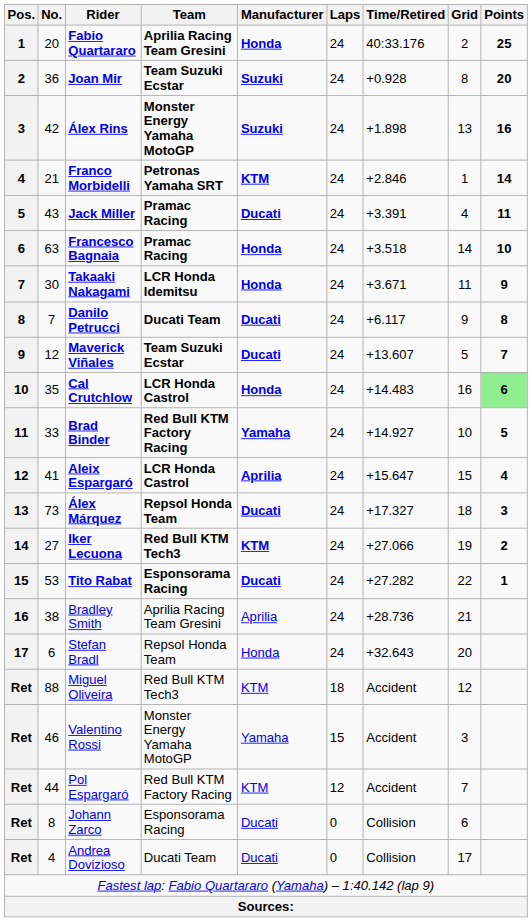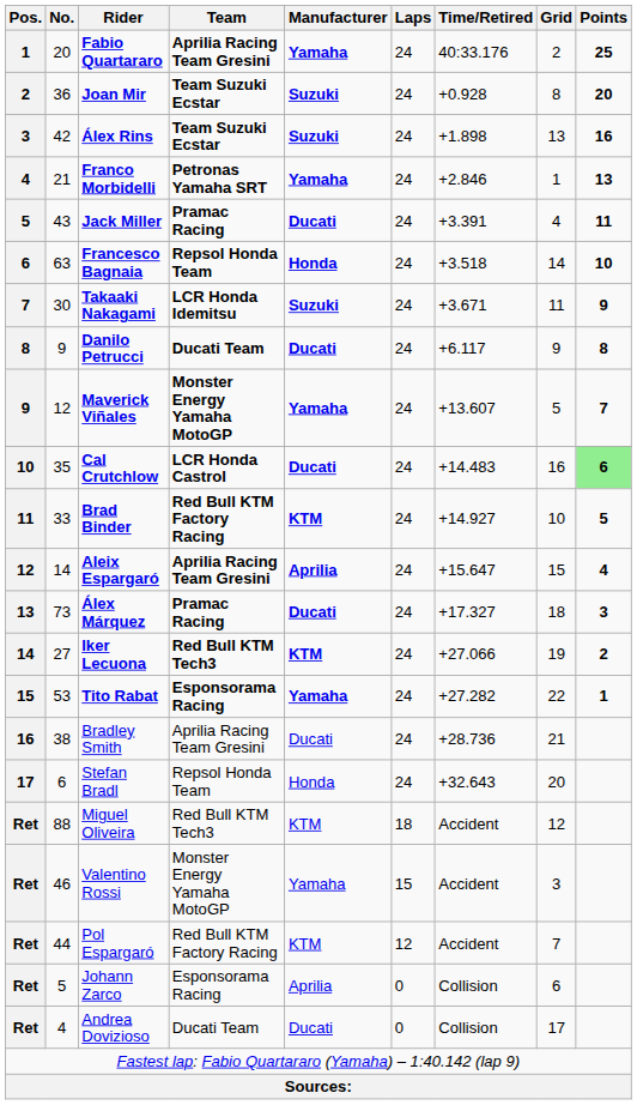Fabio Quartararo | Manufacturer: Honda -> Yamaha
Álex Rins | Team: Monster Energy Yamaha MotoGP -> Team Suzuki Ecstar
Franco Morbidelli | Manufacturer: KTM -> Yamaha
Franco Morbidelli | Points: 14 -> 13
Francesco Bagnaia | Team: Pramac Racing -> Repsol Honda Team
Takaaki Nakagami | Manufacturer: Honda -> Suzuki
Danilo Petrucci | No.: 7 -> 9
Maverick Viñales | Team: Team Suzuki Ecstar -> Monster Energy Yamaha MotoGP
Maverick Viñales | Manufacturer: Ducati -> Yamaha
Cal Crutchlow | Manufacturer: Honda -> Ducati
Brad Binder | Manufacturer: Yamaha -> KTM
Aleix Espargaró | No.: 41 -> 14
Aleix Espargaró | Team: LCR Honda Castrol -> Aprilia Racing Team Gresini
Álex Márquez | Team: Repsol Honda Team -> Pramac Racing
Tito Rabat | Manufacturer: Ducati -> Yamaha
Bradley Smith | Manufacturer: Aprilia -> Ducati
Johann Zarco | No.: 8 -> 5
Johann Zarco | Manufacturer: Ducati -> Aprilia
